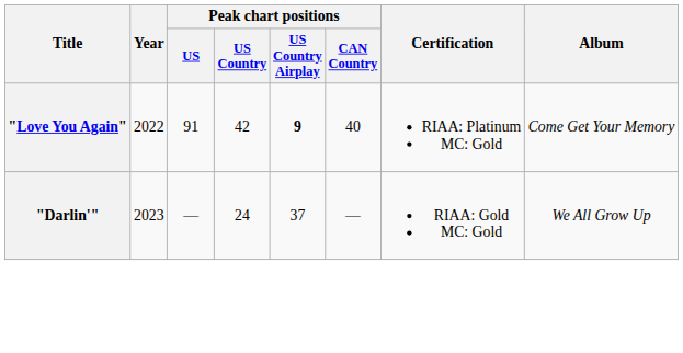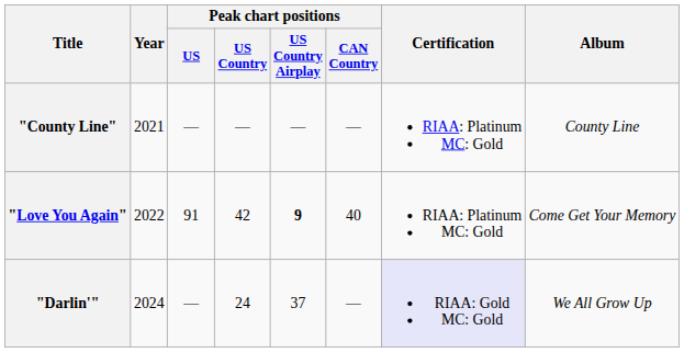+ row: "County Line" | 2021 | — | — | — | — | RIAA: Platinum MC: Gold | County Line
"Darlin'" | Year: 2023 -> 2024
"Darlin'" | Certification: no background -> lavender background
